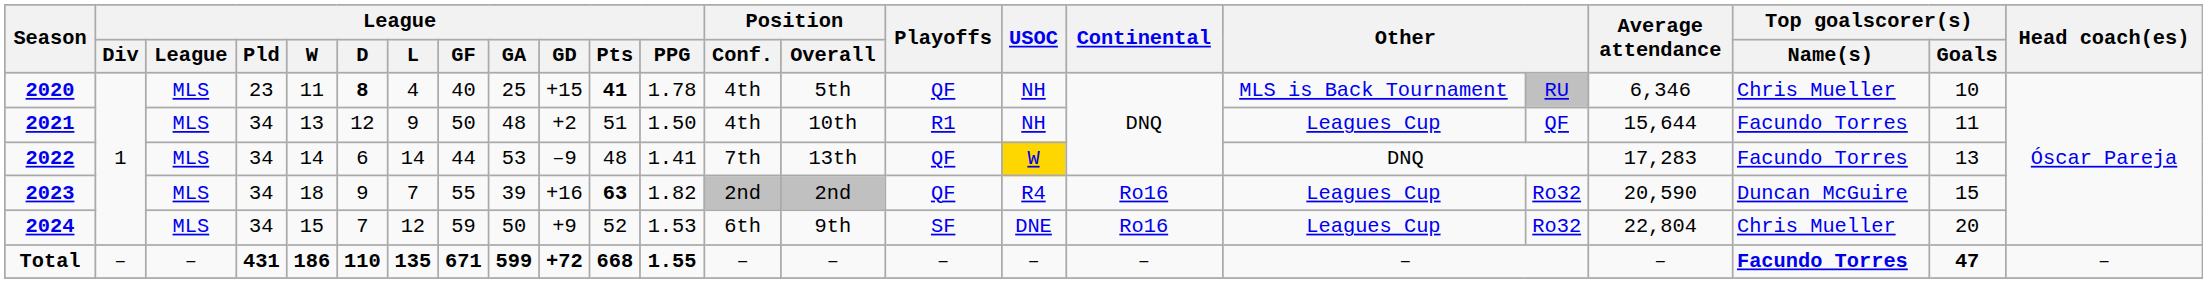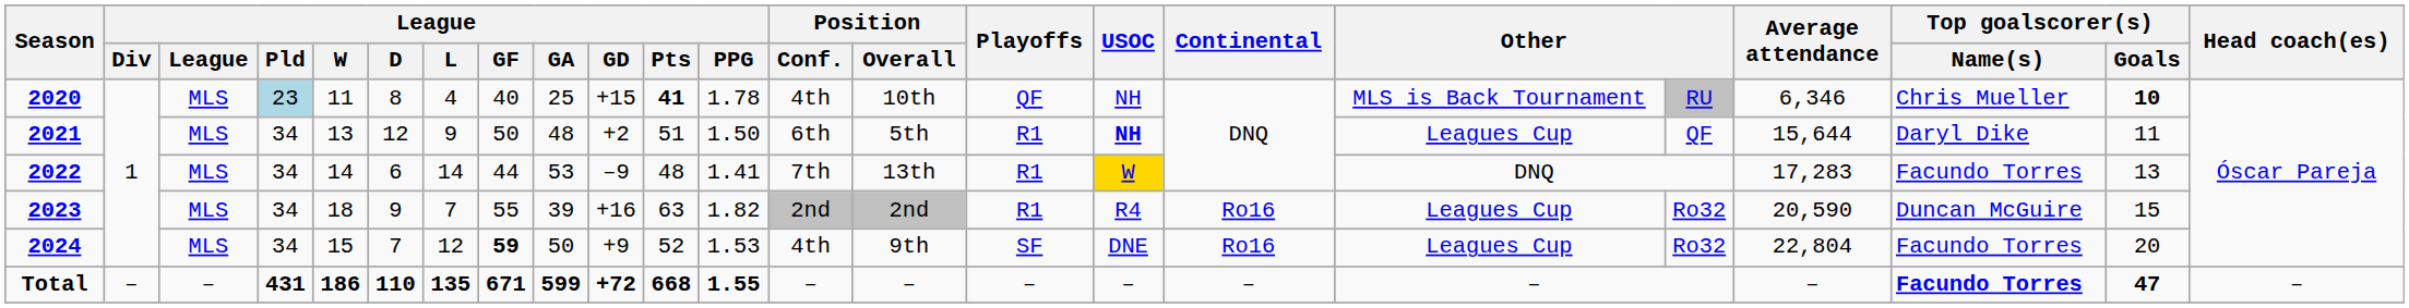2020 | League / Pld: no background -> lightblue background
2020 | League / D: bold -> normal
2020 | Position / Overall: 5th -> 10th
2020 | Top goalscorer(s) / Goals: normal -> bold
2021 | Position / Conf.: 4th -> 6th
2021 | Position / Overall: 10th -> 5th
2021 | USOC: normal -> bold
2021 | Top goalscorer(s) / Name(s): Facundo Torres -> Daryl Dike
2022 | Playoffs: QF -> R1
2023 | League / Pts: bold -> normal
2023 | Playoffs: QF -> R1
2024 | League / GF: normal -> bold
2024 | Position / Conf.: 6th -> 4th
2024 | Top goalscorer(s) / Name(s): Chris Mueller -> Facundo Torres
